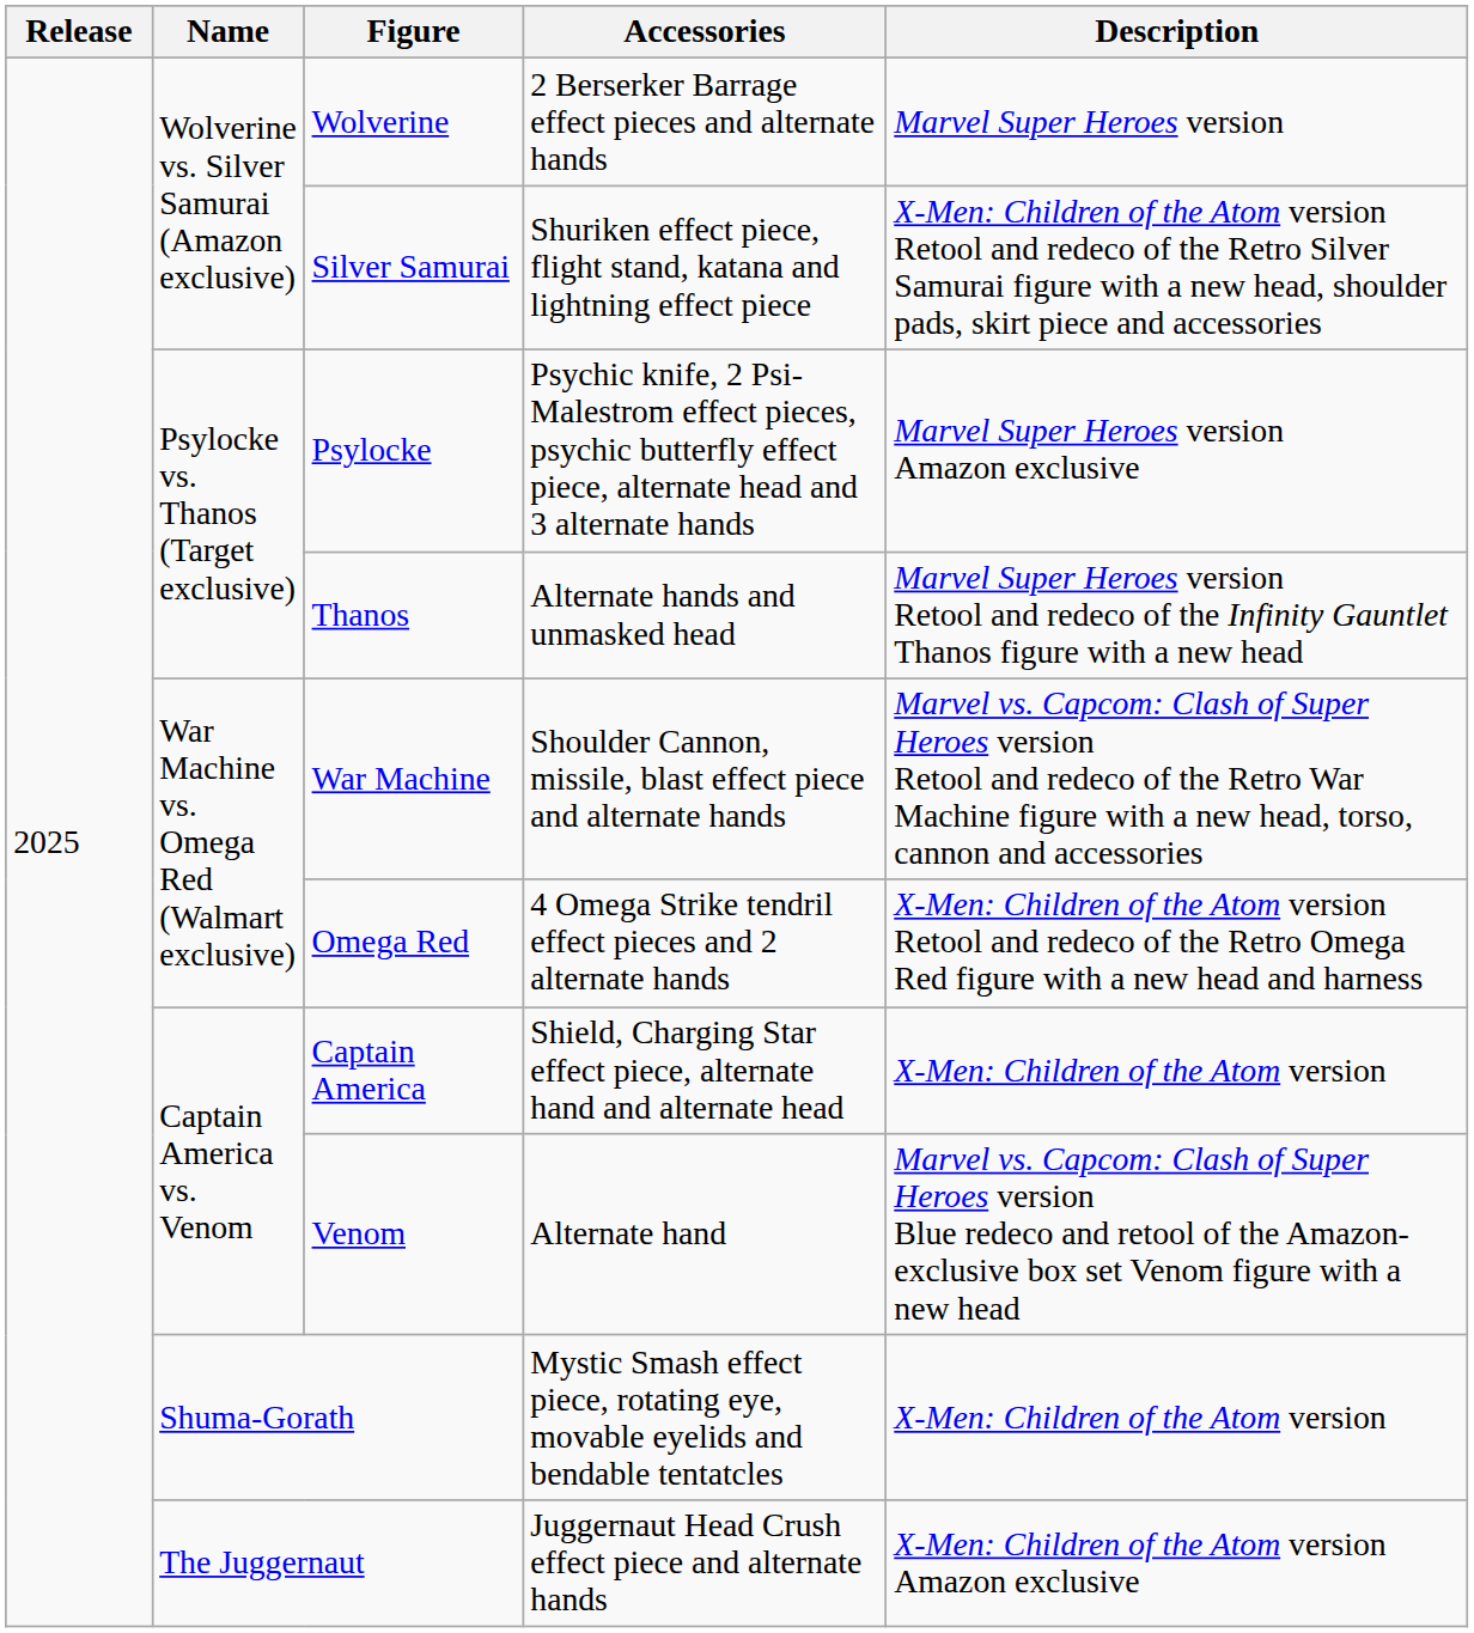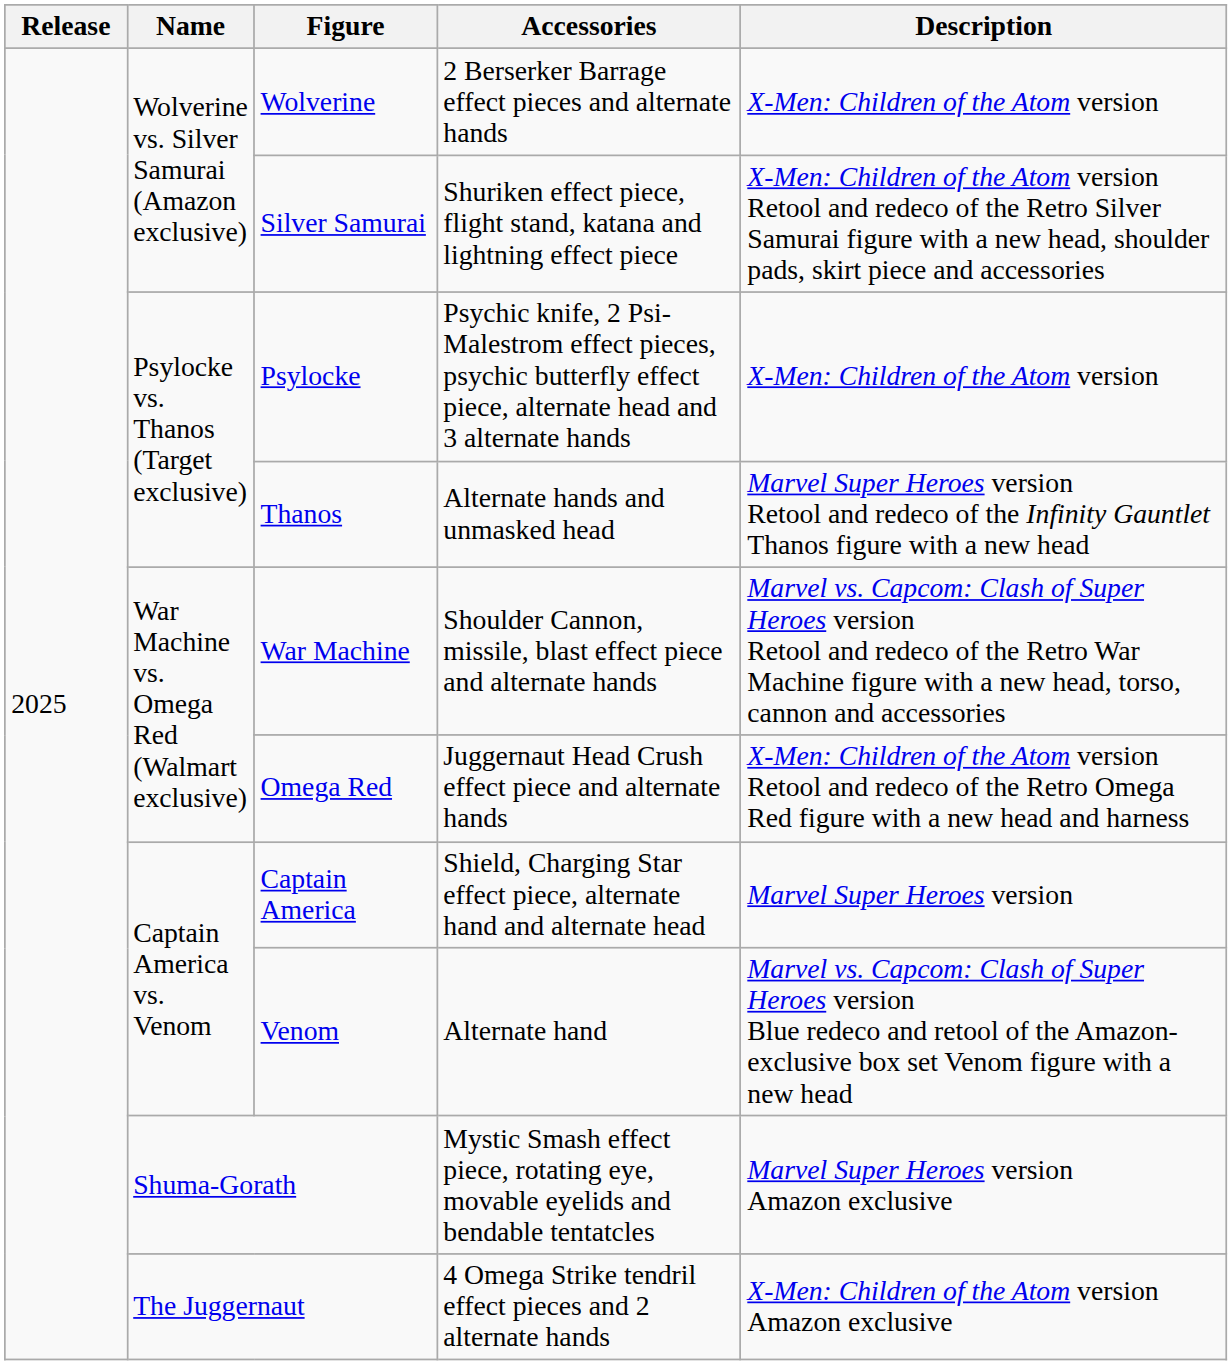Wolverine | Description: Marvel Super Heroes version -> X-Men: Children of the Atom version
Psylocke | Description: Marvel Super Heroes version Amazon exclusive -> X-Men: Children of the Atom version
Omega Red | Accessories: 4 Omega Strike tendril effect pieces and 2 alternate hands -> Juggernaut Head Crush effect piece and alternate hands
Captain America | Description: X-Men: Children of the Atom version -> Marvel Super Heroes version
Shuma-Gorath | Description: X-Men: Children of the Atom version -> Marvel Super Heroes version Amazon exclusive
The Juggernaut | Accessories: Juggernaut Head Crush effect piece and alternate hands -> 4 Omega Strike tendril effect pieces and 2 alternate hands
